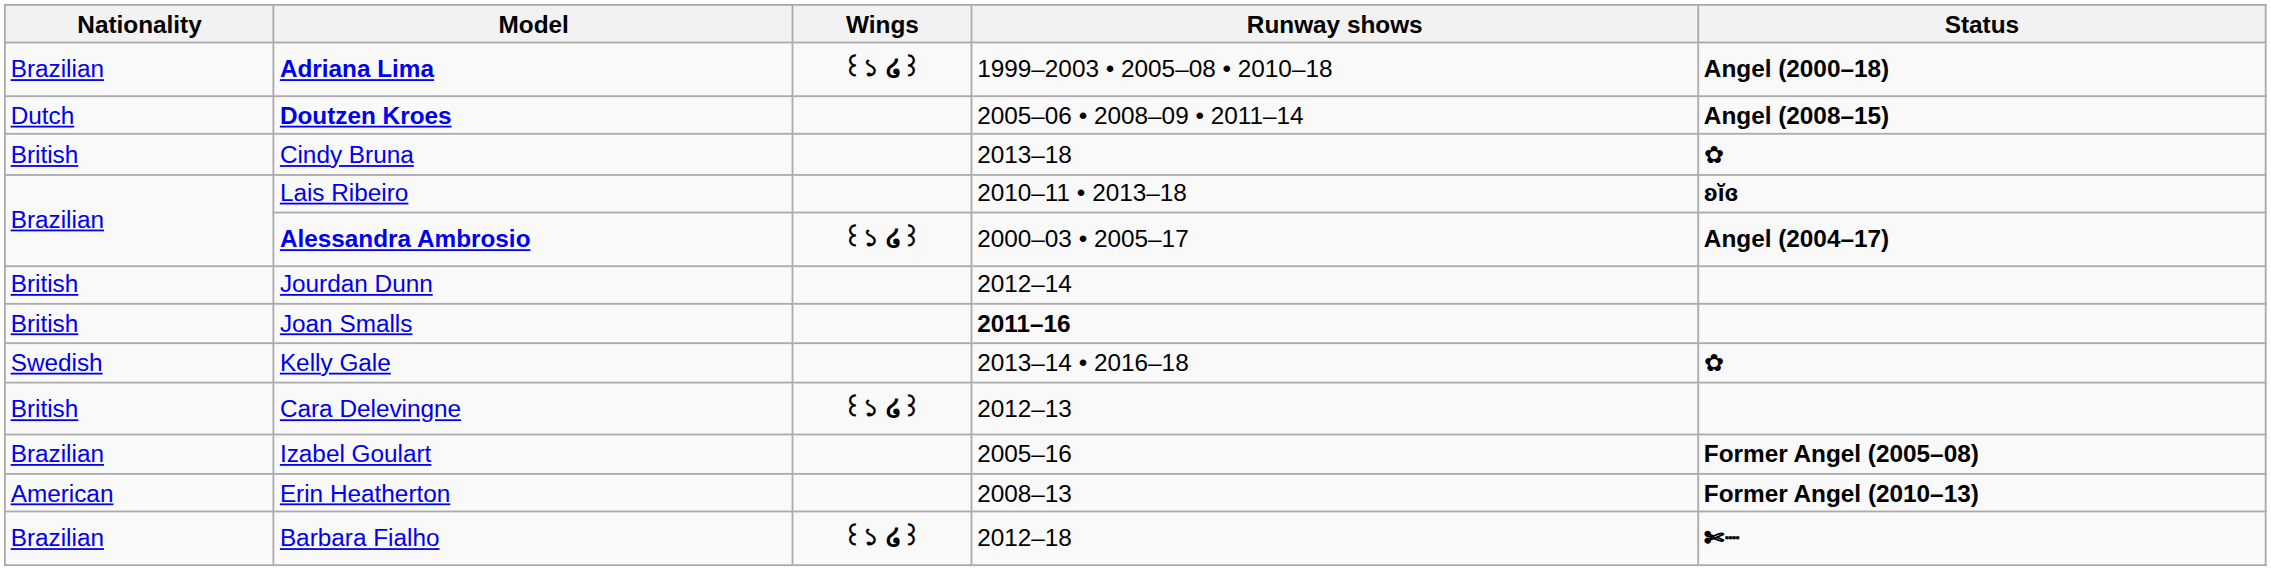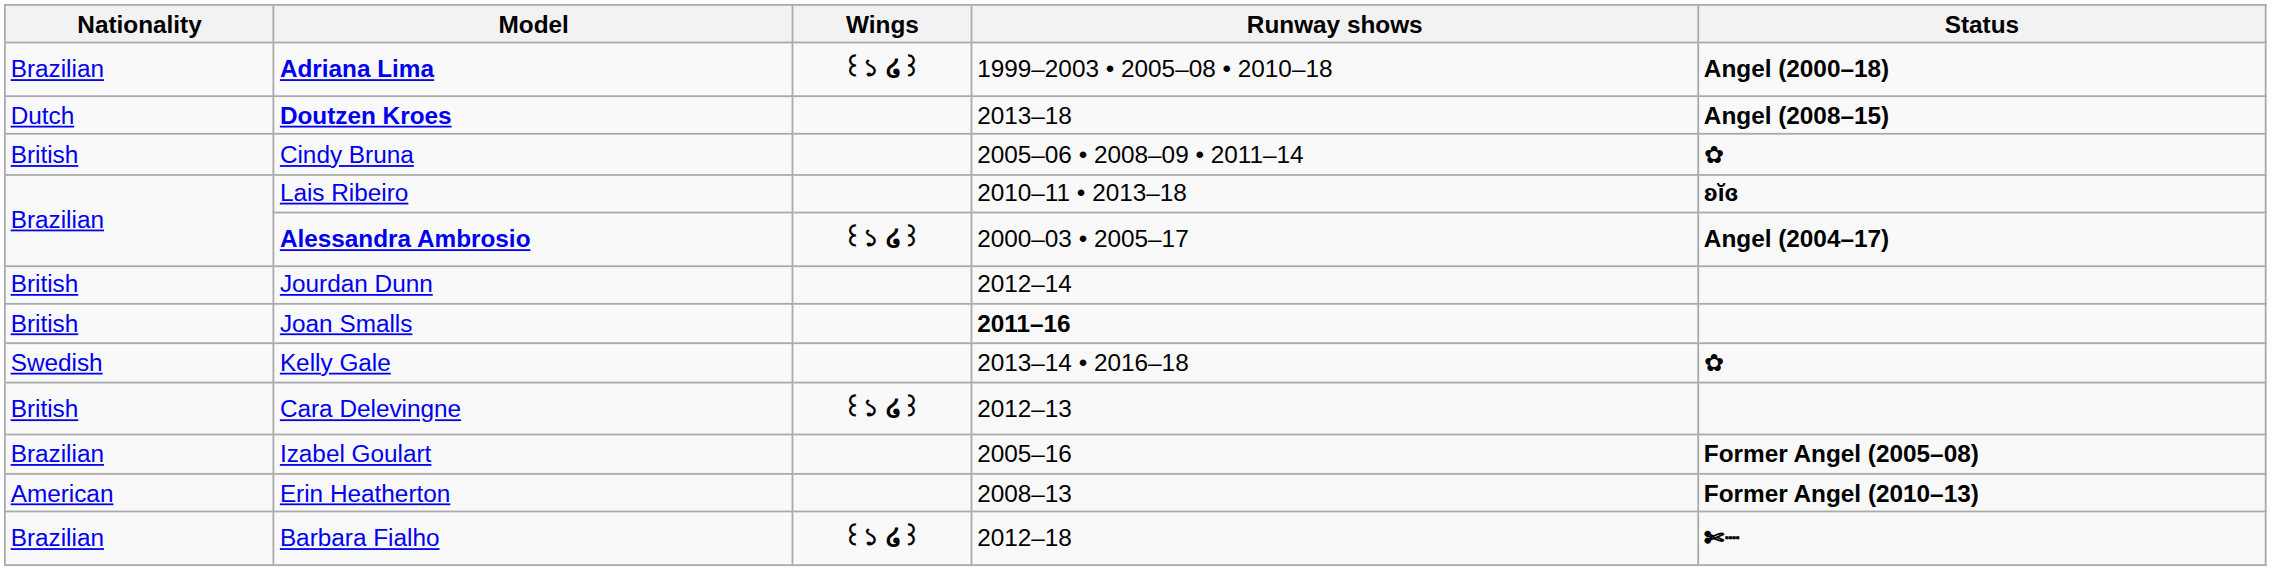Doutzen Kroes | Runway shows: 2005–06 • 2008–09 • 2011–14 -> 2013–18
Cindy Bruna | Runway shows: 2013–18 -> 2005–06 • 2008–09 • 2011–14
